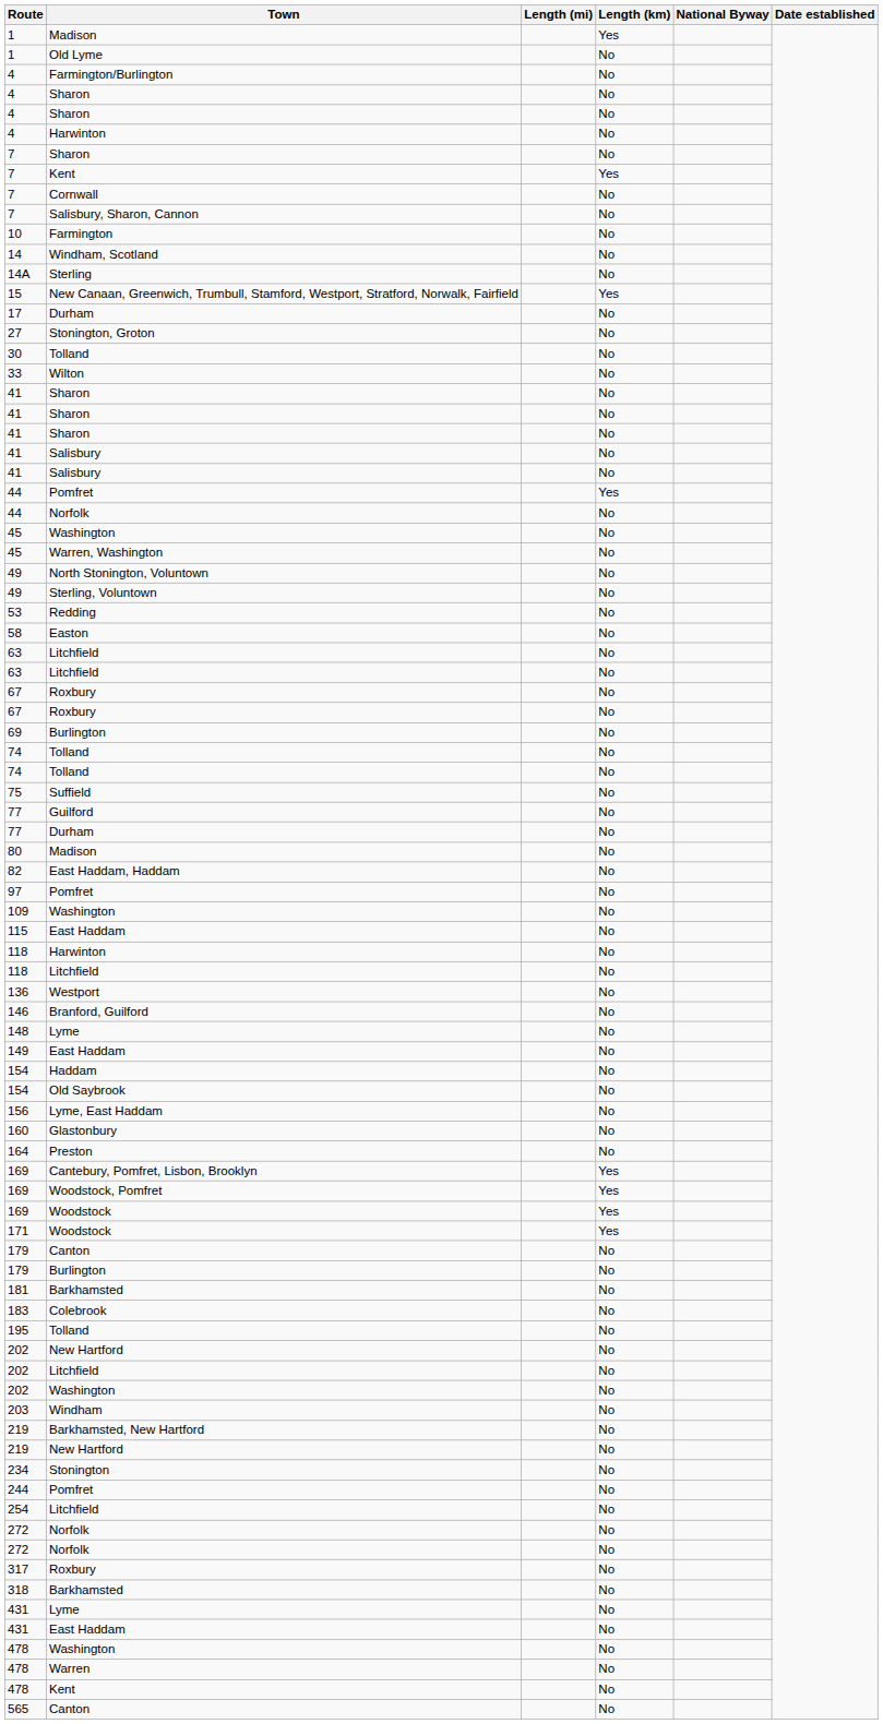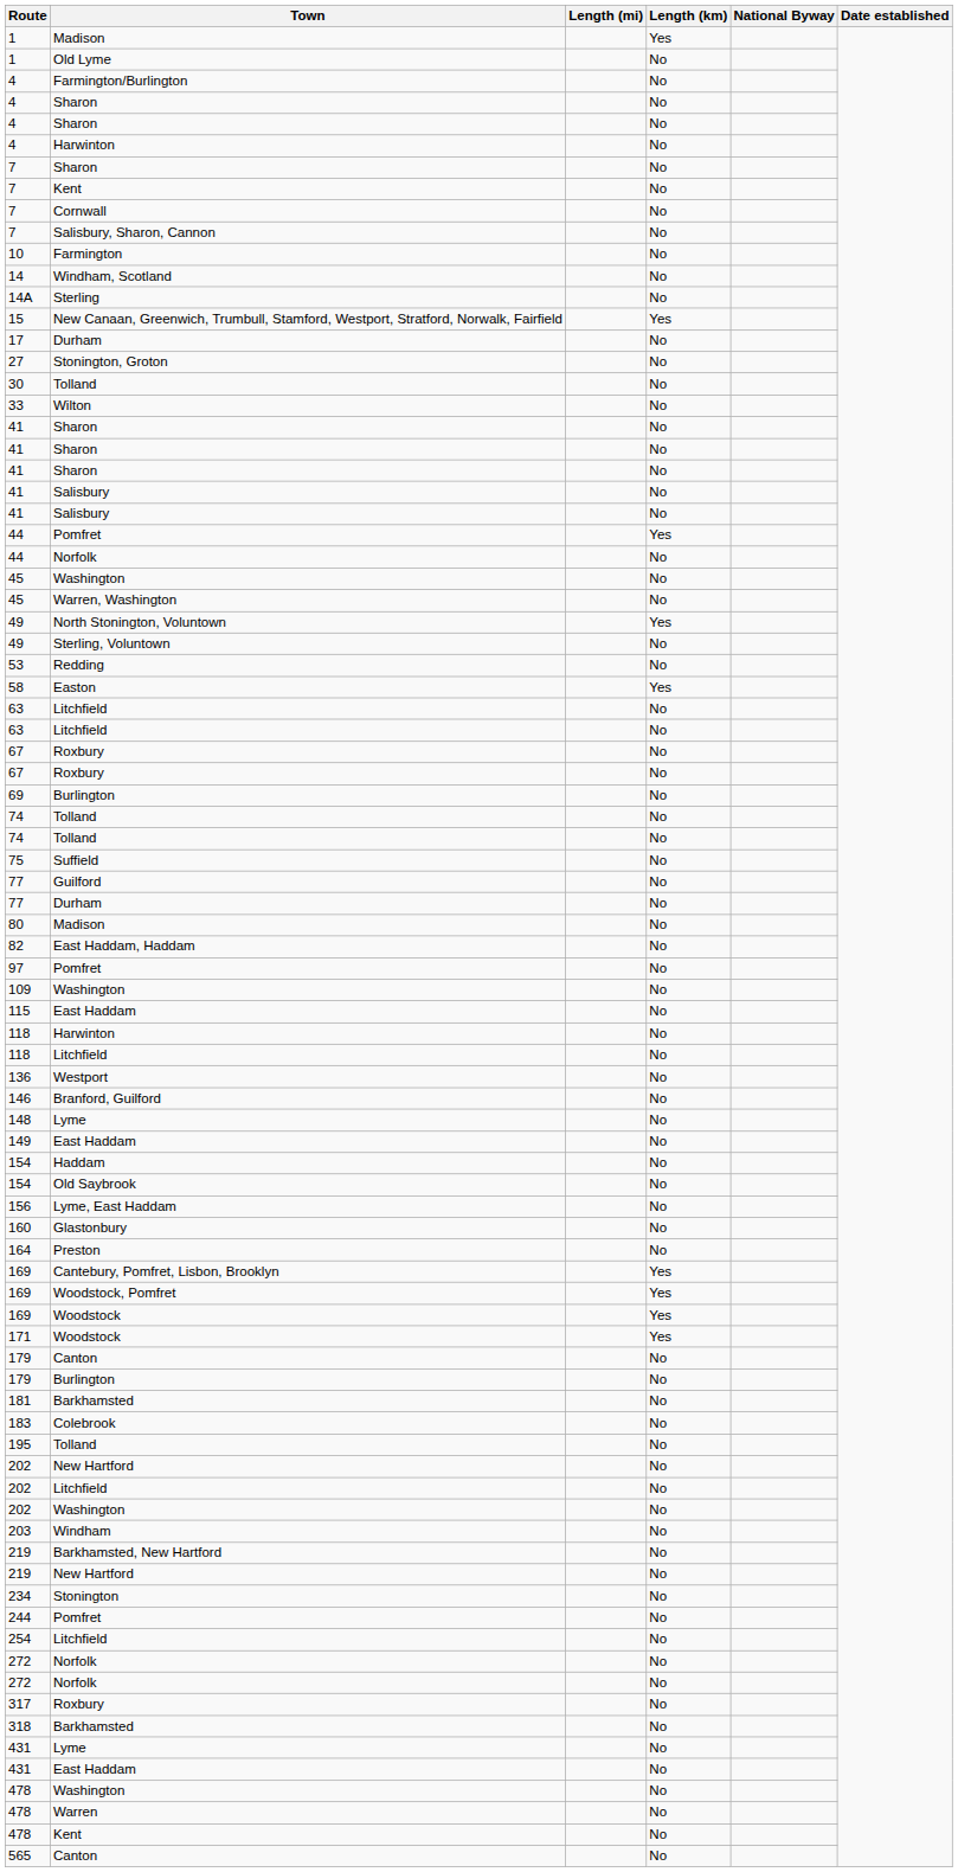7 / Kent | Length (km): Yes -> No
49 / North Stonington, Voluntown | Length (km): No -> Yes
58 | Length (km): No -> Yes
